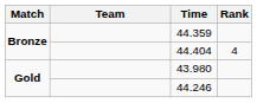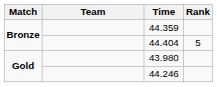44.404 | Rank: 4 -> 5
